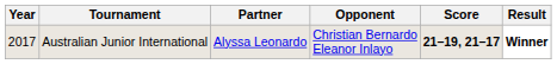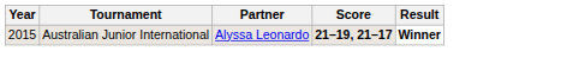- column: Opponent | Christian Bernardo Eleanor Inlayo
Australian Junior International | Year: 2017 -> 2015
